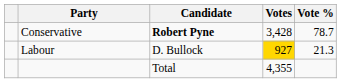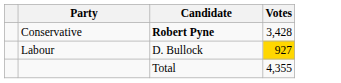- column: Vote % | 78.7 | 21.3
